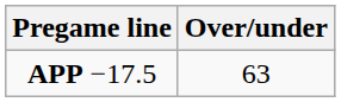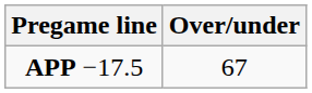APP −17.5 | Over/under: 63 -> 67
